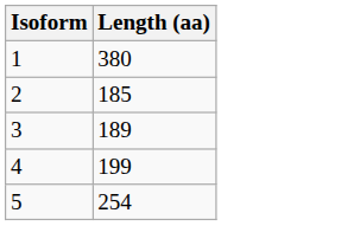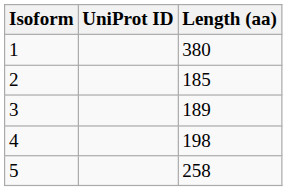+ column: UniProt ID
4 | Length (aa): 199 -> 198
5 | Length (aa): 254 -> 258
